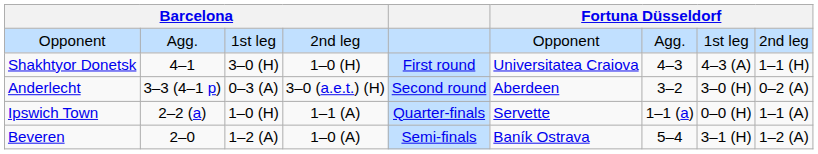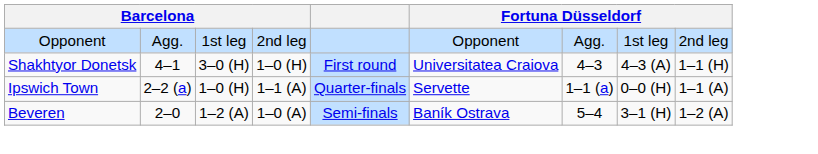- row: Anderlecht | 3–3 (4–1 p) | 0–3 (A) | 3–0 (a.e.t.) (H) | Second round | Aberdeen | 3–2 | 3–0 (H) | 0–2 (A)
